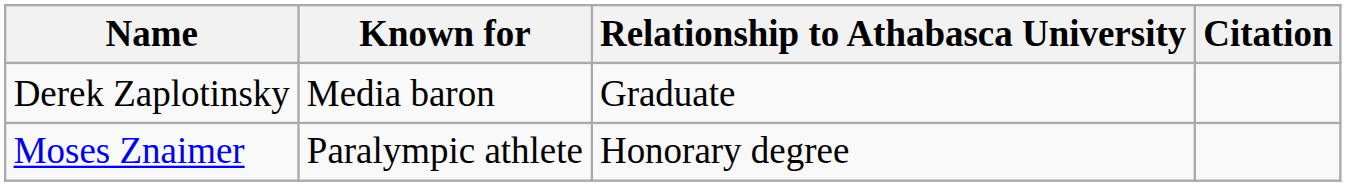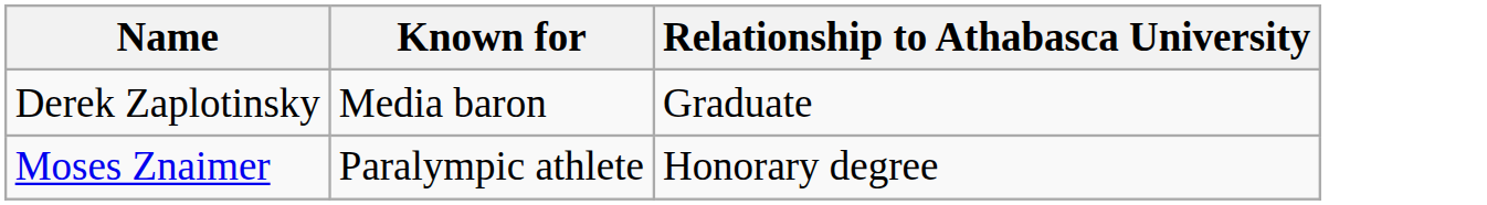- column: Citation
